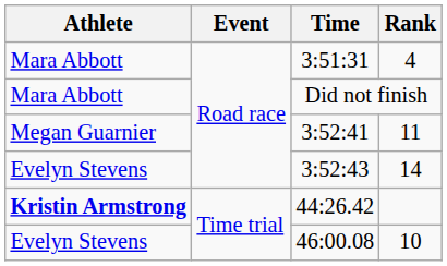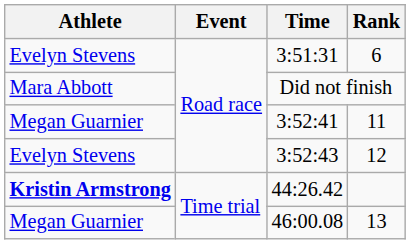3:51:31 | Athlete: Mara Abbott -> Evelyn Stevens
3:51:31 | Rank: 4 -> 6
3:52:43 | Rank: 14 -> 12
46:00.08 | Athlete: Evelyn Stevens -> Megan Guarnier
46:00.08 | Rank: 10 -> 13
